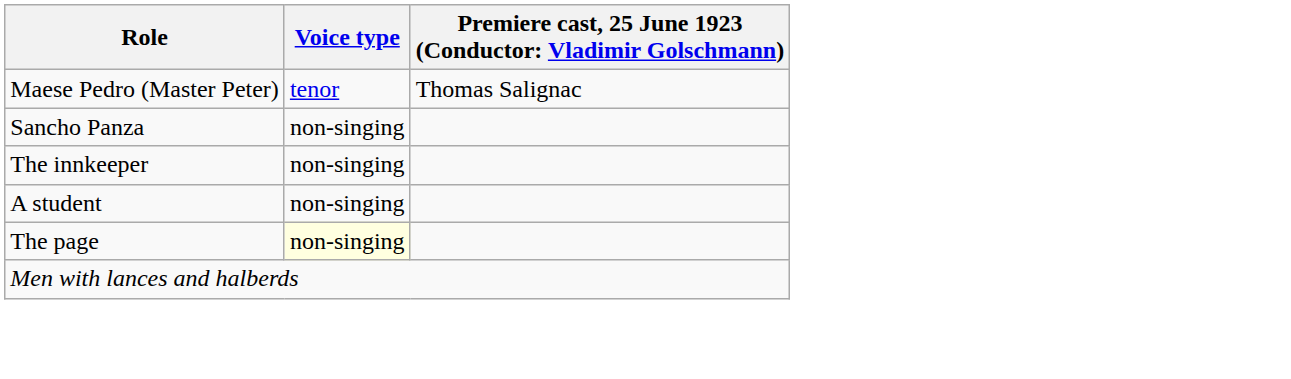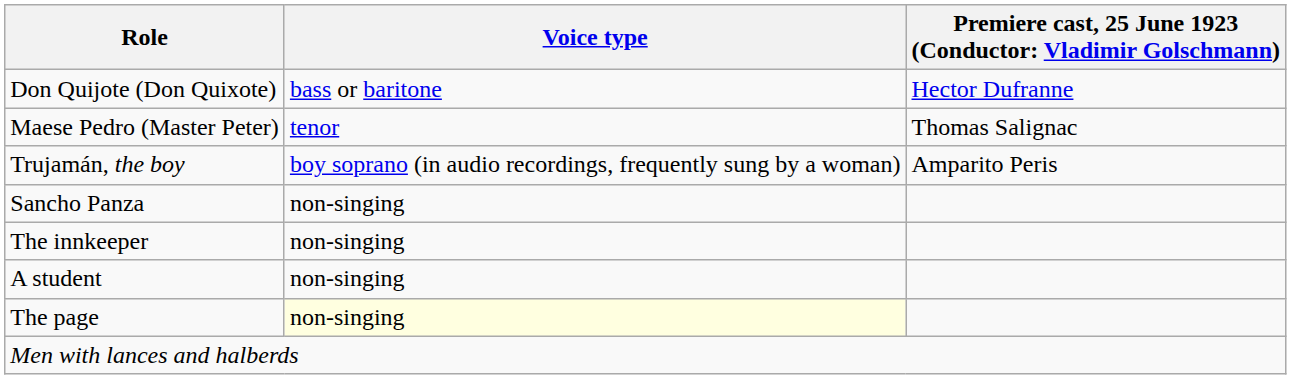+ row: Don Quijote (Don Quixote) | bass or baritone | Hector Dufranne
+ row: Trujamán, the boy | boy soprano (in audio recordings, frequently sung by a woman) | Amparito Peris
